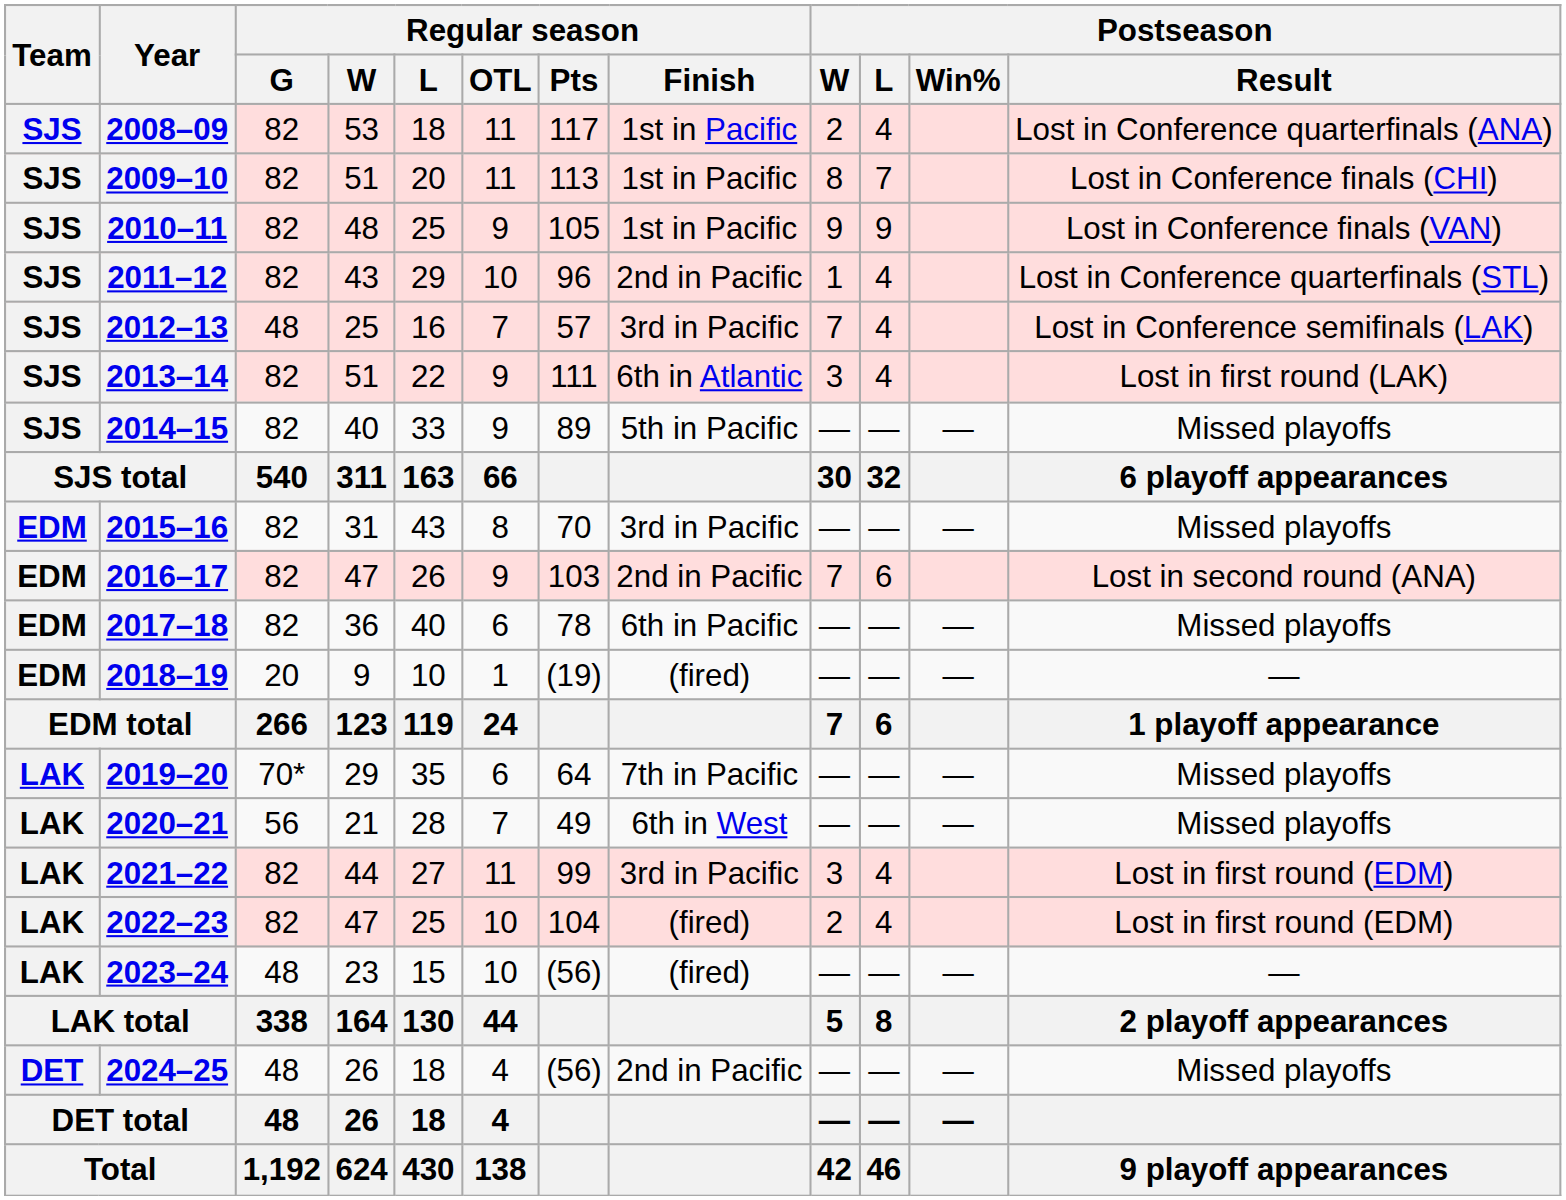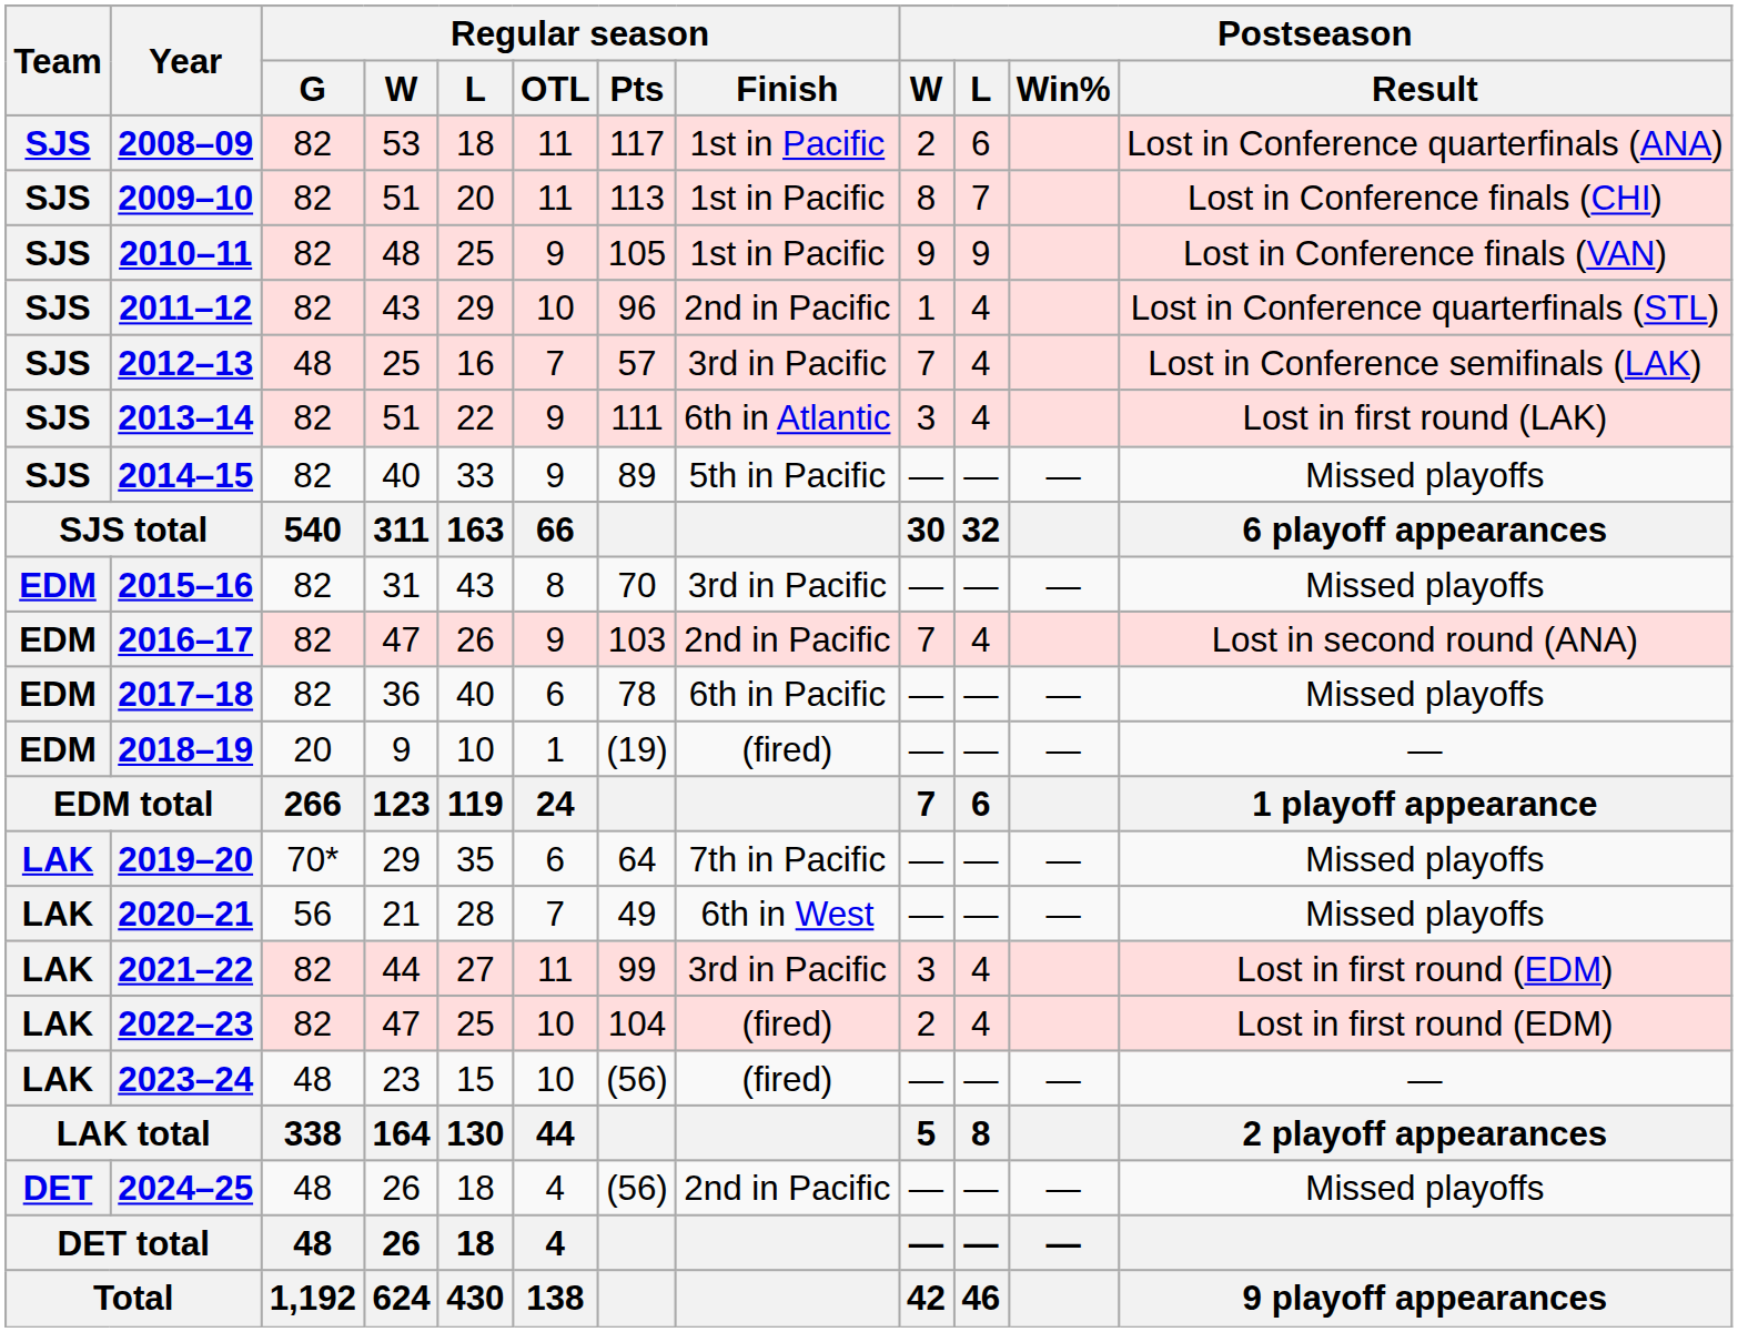2008–09 | Postseason / L: 4 -> 6
2016–17 | Postseason / L: 6 -> 4
